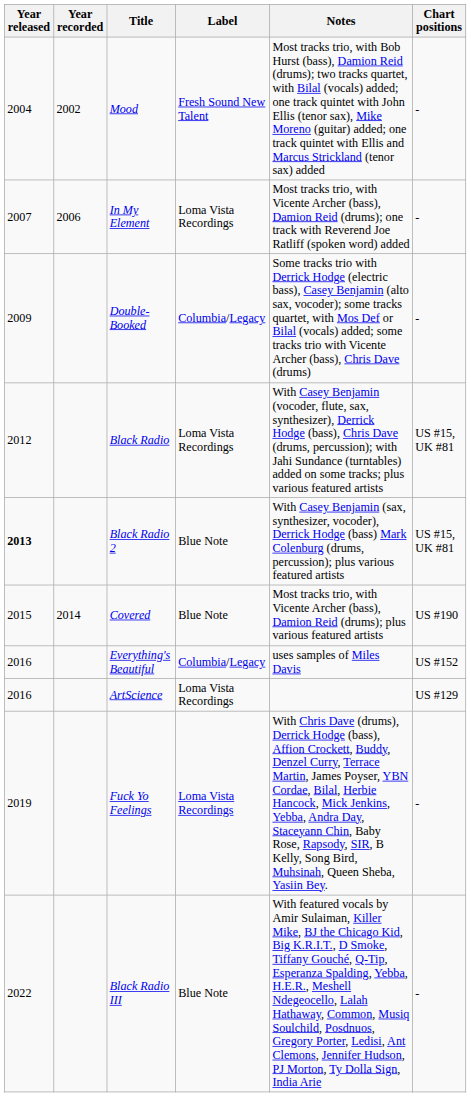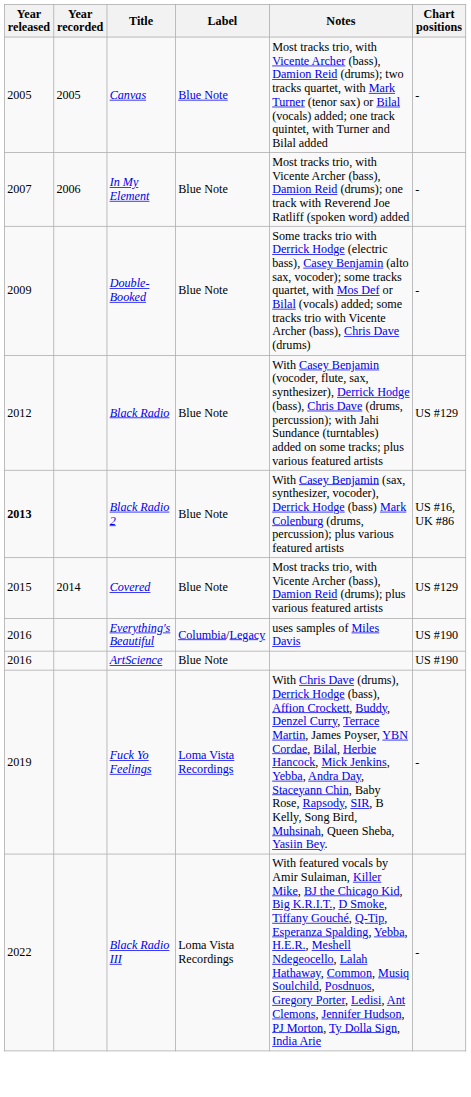- row: 2004 | 2002 | Mood | Fresh Sound New Talent | Most tracks trio, with Bob Hurst (bass), Damion Reid (drums); two tracks quartet, with Bilal (vocals) added; one track quintet with John Ellis (tenor sax), Mike Moreno (guitar) added; one track quintet with Ellis and Marcus Strickland (tenor sax) added | -
+ row: 2005 | 2005 | Canvas | Blue Note | Most tracks trio, with Vicente Archer (bass), Damion Reid (drums); two tracks quartet, with Mark Turner (tenor sax) or Bilal (vocals) added; one track quintet, with Turner and Bilal added | -
In My Element | Label: Loma Vista Recordings -> Blue Note
Double-Booked | Label: Columbia/Legacy -> Blue Note
Black Radio | Label: Loma Vista Recordings -> Blue Note
Black Radio | Chart positions: US #15, UK #81 -> US #129
Black Radio 2 | Chart positions: US #15, UK #81 -> US #16, UK #86
Covered | Chart positions: US #190 -> US #129
Everything's Beautiful | Chart positions: US #152 -> US #190
ArtScience | Label: Loma Vista Recordings -> Blue Note
ArtScience | Chart positions: US #129 -> US #190
Black Radio III | Label: Blue Note -> Loma Vista Recordings
